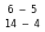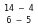rows swapped: 14 – 4 <-> 6 – 5
